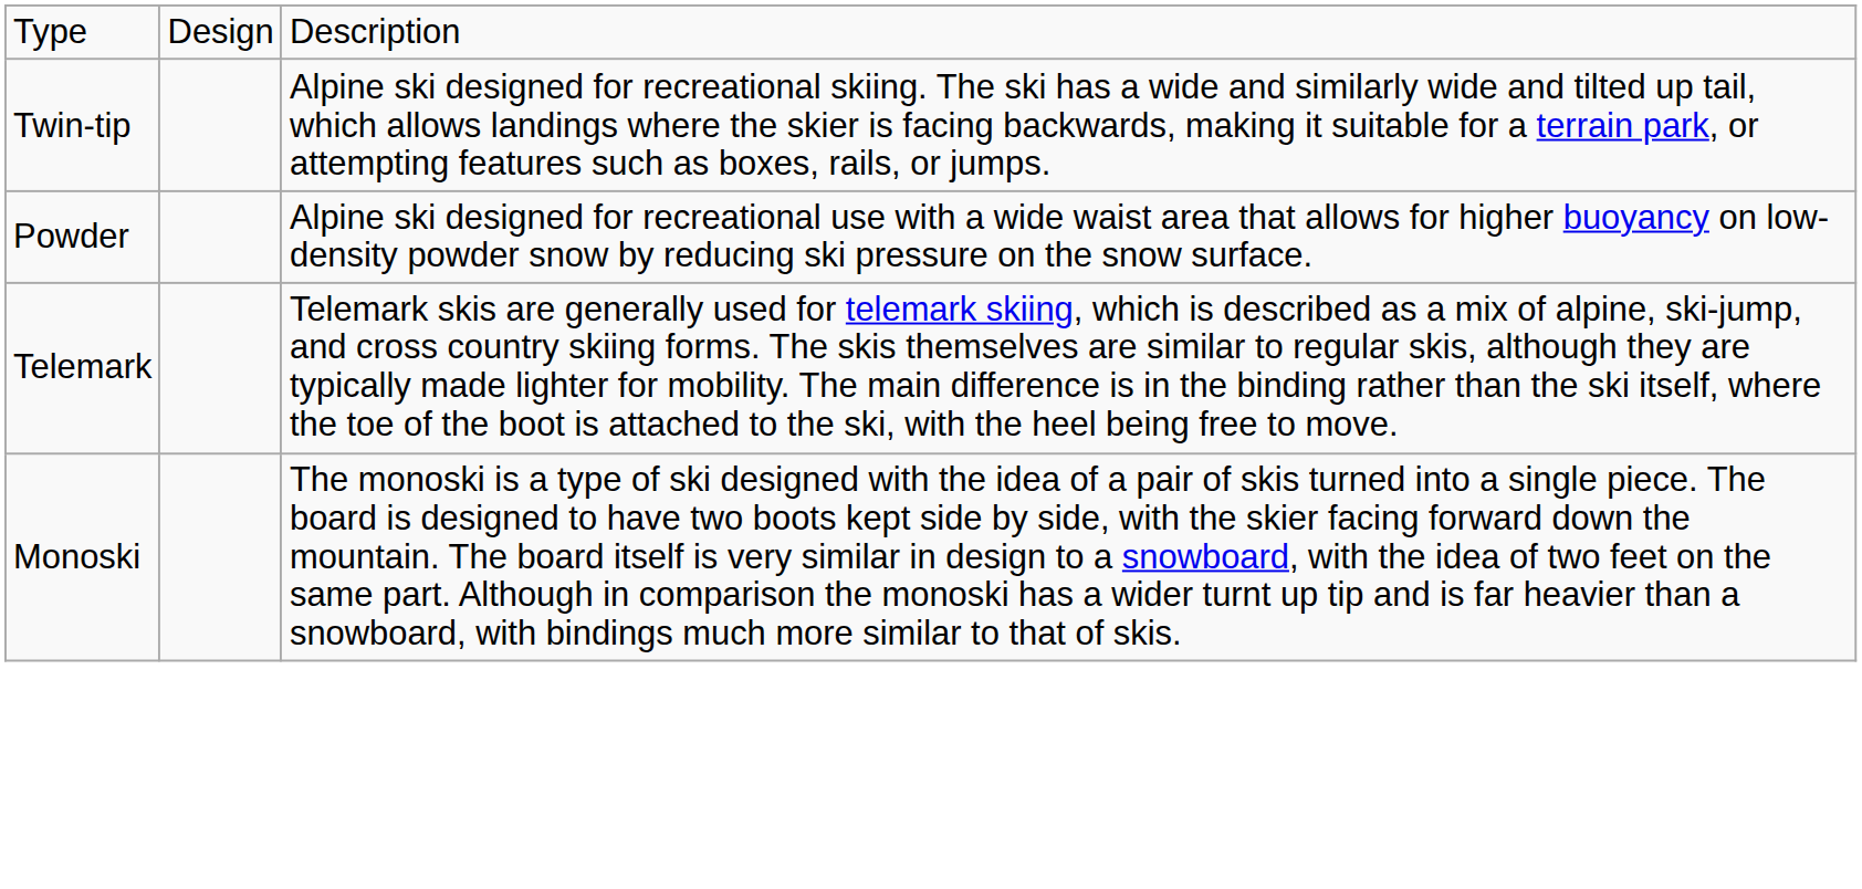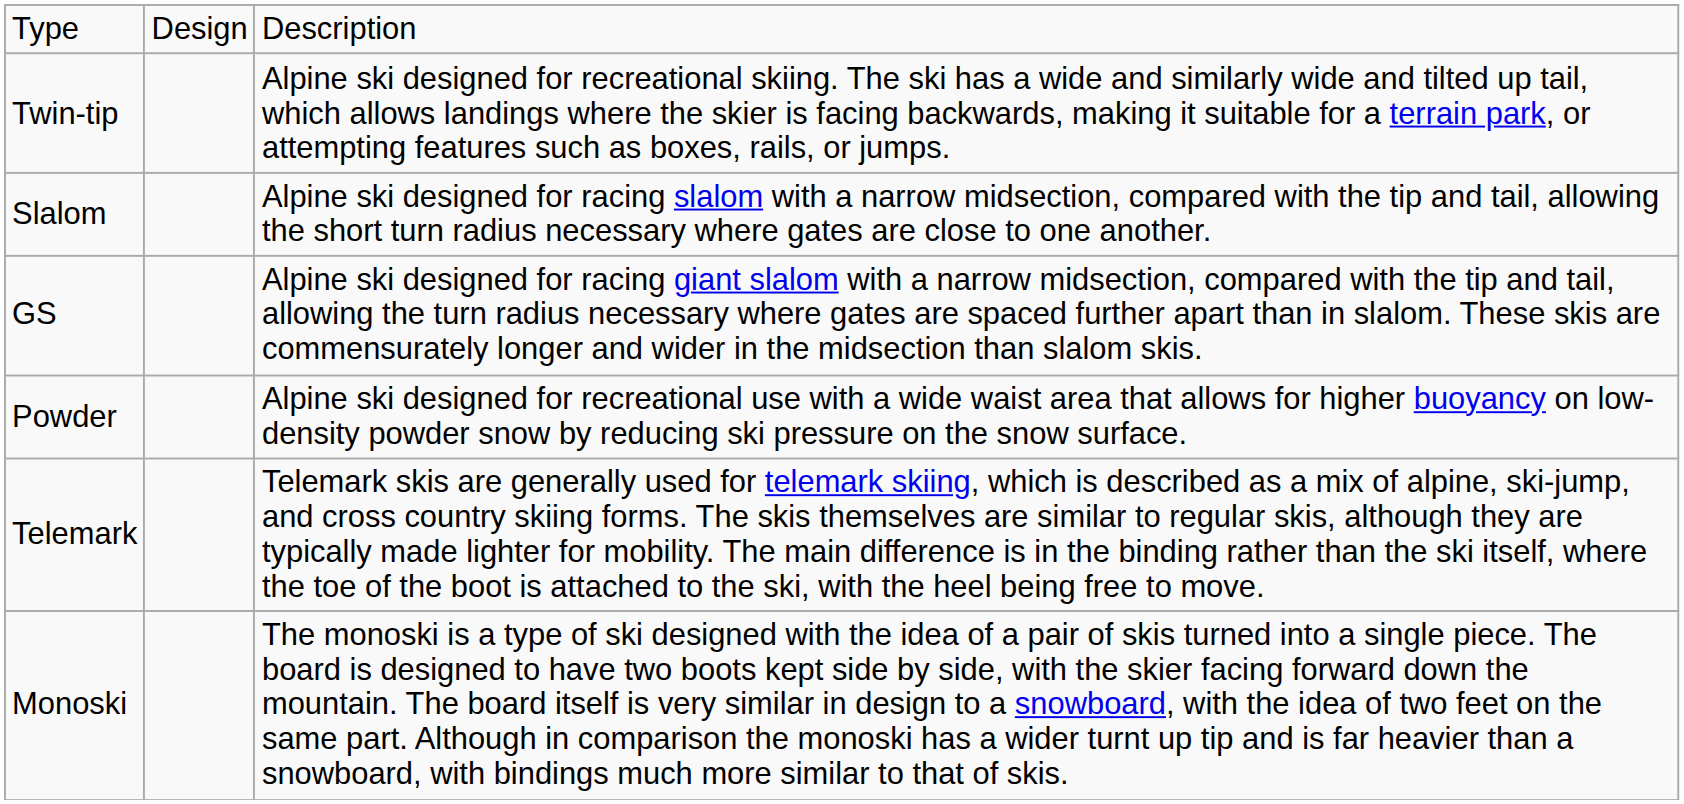+ row: Slalom | Alpine ski designed for racing slalom with a narrow midsection, compared with the tip and tail, allowing the short turn radius necessary where gates are close to one another.
+ row: GS | Alpine ski designed for racing giant slalom with a narrow midsection, compared with the tip and tail, allowing the turn radius necessary where gates are spaced further apart than in slalom. These skis are commensurately longer and wider in the midsection than slalom skis.
